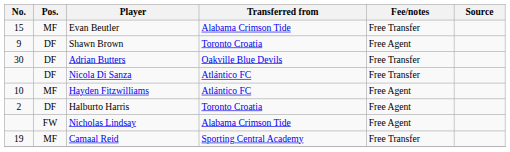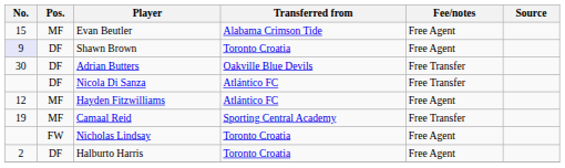Evan Beutler | Fee/notes: Free Transfer -> Free Agent
Shawn Brown | No.: no background -> lavender background
Hayden Fitzwilliams | No.: 10 -> 12
rows swapped: Halburto Harris <-> Camaal Reid
Nicholas Lindsay | Transferred from: Alabama Crimson Tide -> Toronto Croatia
